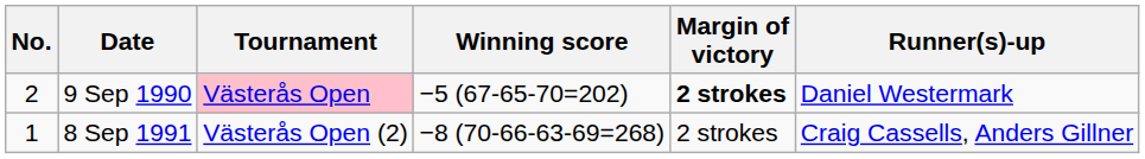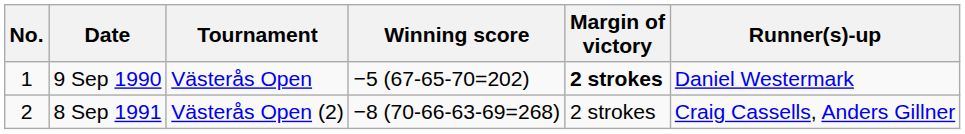9 Sep 1990 | No.: 2 -> 1
9 Sep 1990 | Tournament: pink background -> no background
8 Sep 1991 | No.: 1 -> 2
